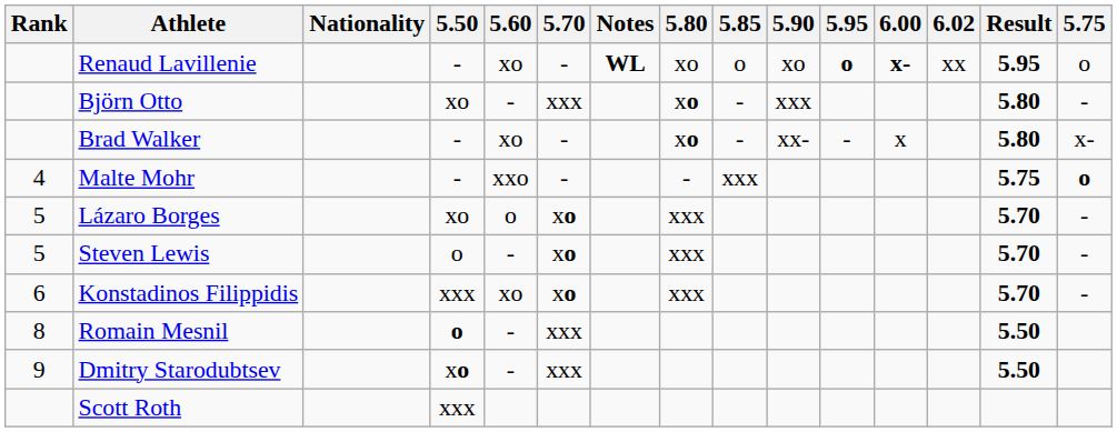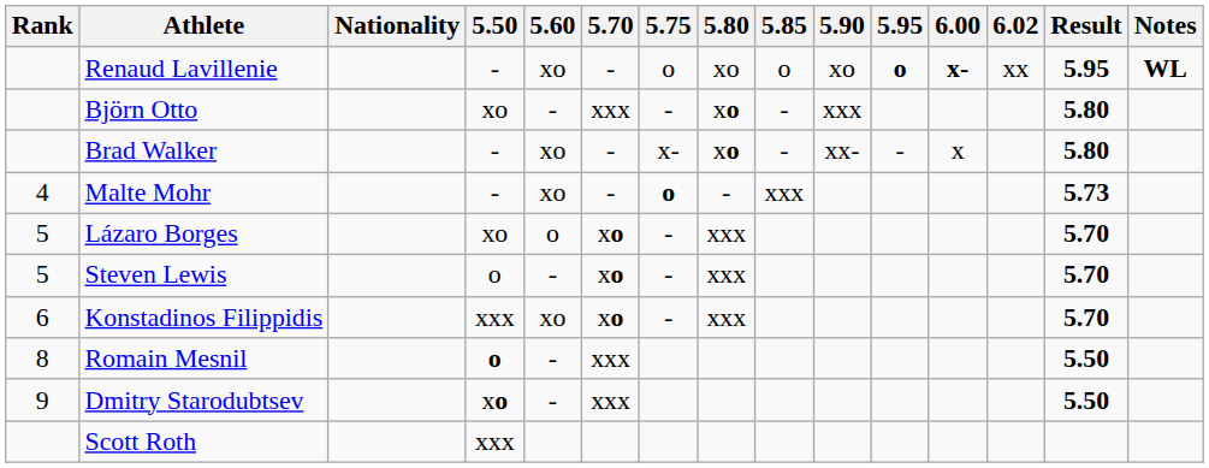columns swapped: 5.75 <-> Notes
Malte Mohr | 5.60: xxo -> xo
Malte Mohr | Result: 5.75 -> 5.73
